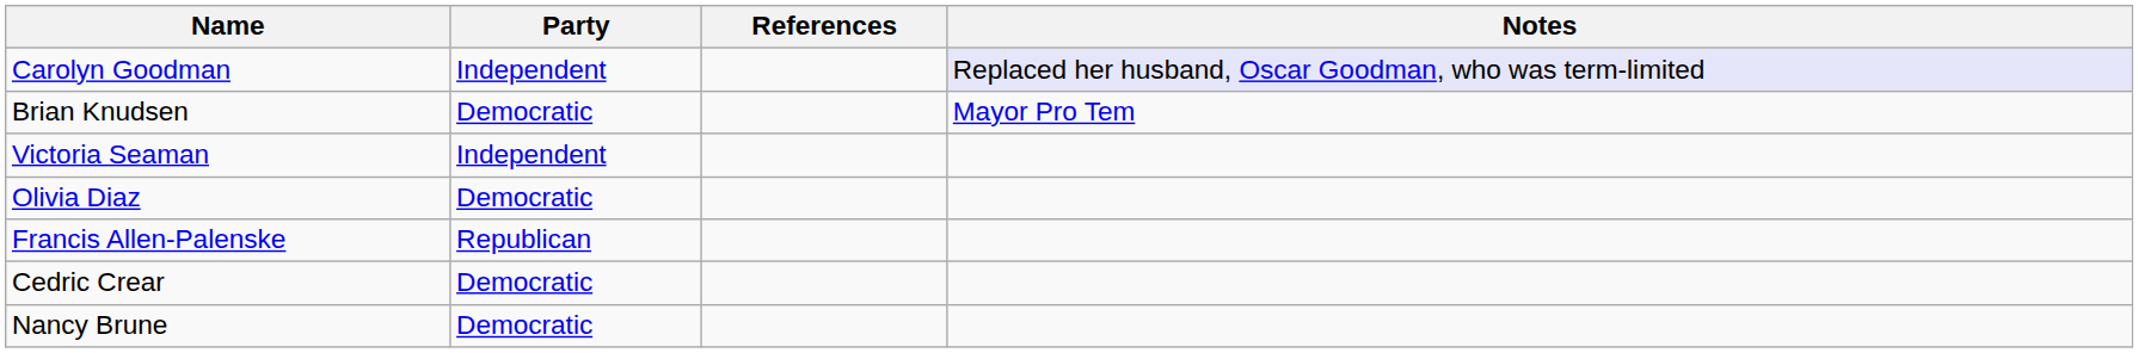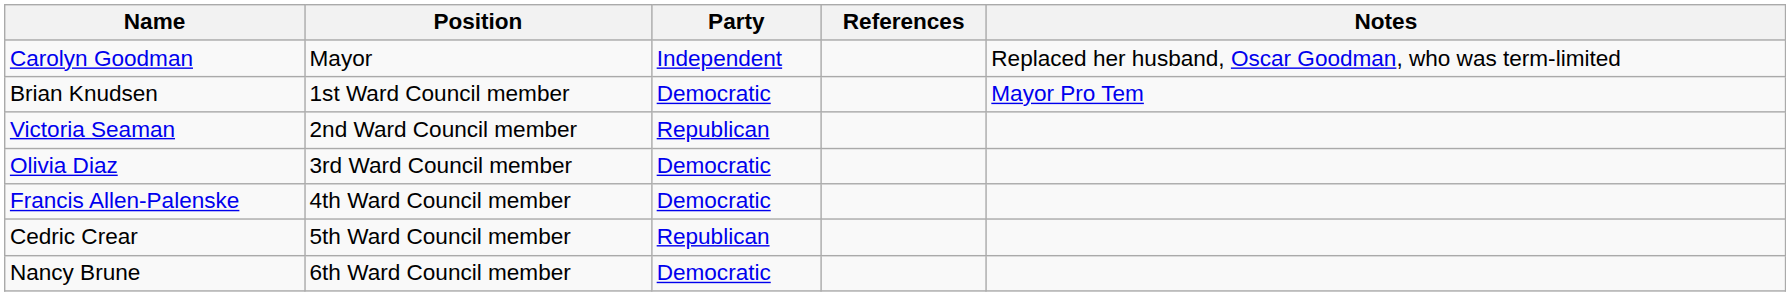+ column: Position | Mayor | 1st Ward Council member | 2nd Ward Council member | 3rd Ward Council member | 4th Ward Council member | 5th Ward Council member | 6th Ward Council member
Carolyn Goodman | Notes: lavender background -> no background
Victoria Seaman | Party: Independent -> Republican
Francis Allen-Palenske | Party: Republican -> Democratic
Cedric Crear | Party: Democratic -> Republican
